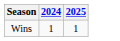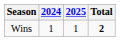+ column: Total | 2
